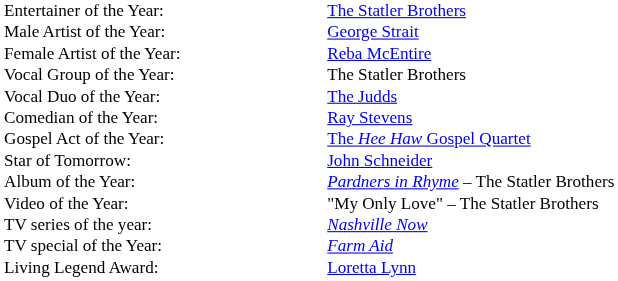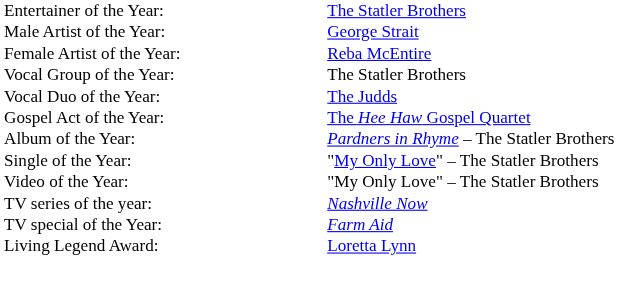- row: Comedian of the Year: | Ray Stevens
- row: Star of Tomorrow: | John Schneider
+ row: Single of the Year: | "My Only Love" – The Statler Brothers
